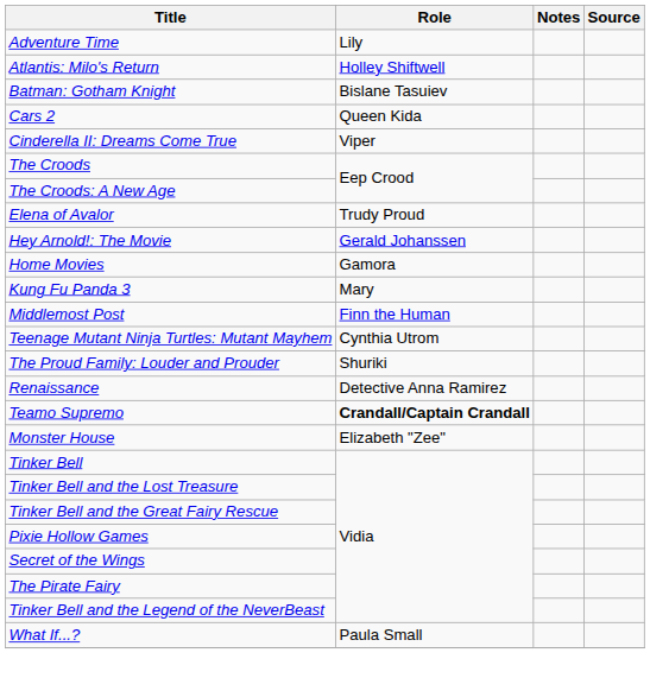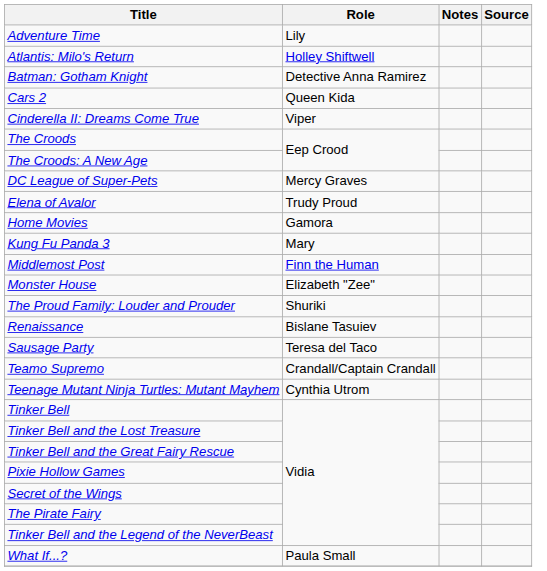Batman: Gotham Knight | Role: Bislane Tasuiev -> Detective Anna Ramirez
+ row: DC League of Super-Pets | Mercy Graves
- row: Hey Arnold!: The Movie | Gerald Johanssen
rows swapped: Monster House <-> Teenage Mutant Ninja Turtles: Mutant Mayhem
Renaissance | Role: Detective Anna Ramirez -> Bislane Tasuiev
+ row: Sausage Party | Teresa del Taco
Teamo Supremo | Role: bold -> normal
